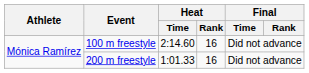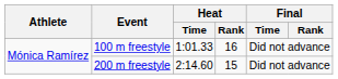100 m freestyle | Heat / Time: 2:14.60 -> 1:01.33
200 m freestyle | Heat / Time: 1:01.33 -> 2:14.60
200 m freestyle | Heat / Rank: 16 -> 15
